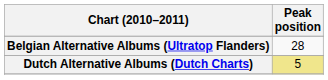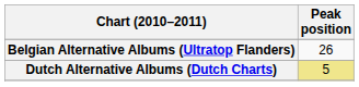Belgian Alternative Albums (Ultratop Flanders) | Peak position: 28 -> 26
